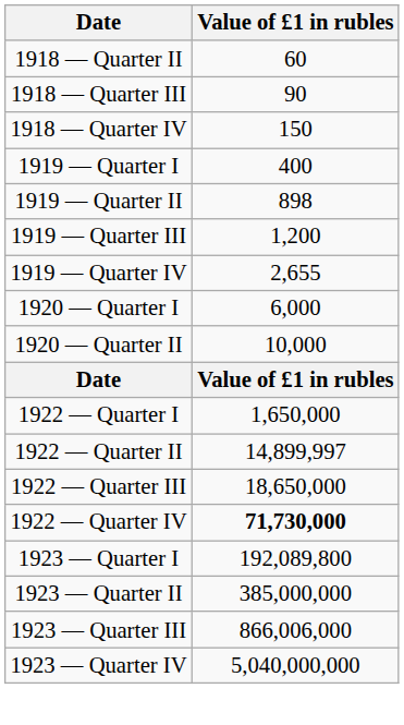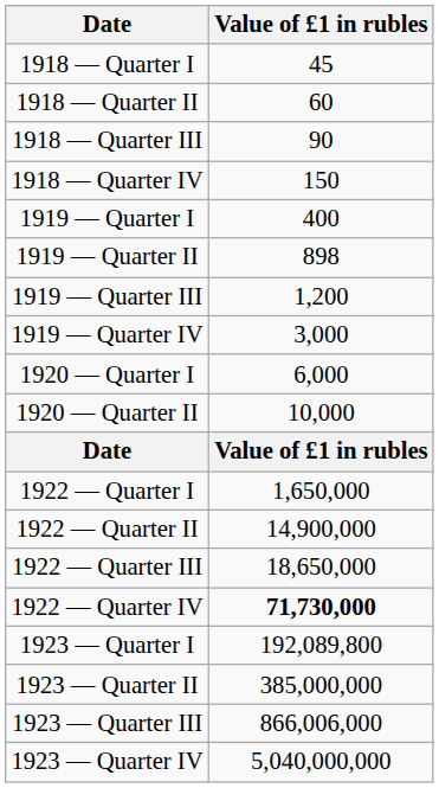+ row: 1918 — Quarter I | 45
1919 — Quarter IV | Value of £1 in rubles: 2,655 -> 3,000
1922 — Quarter II | Value of £1 in rubles: 14,899,997 -> 14,900,000
